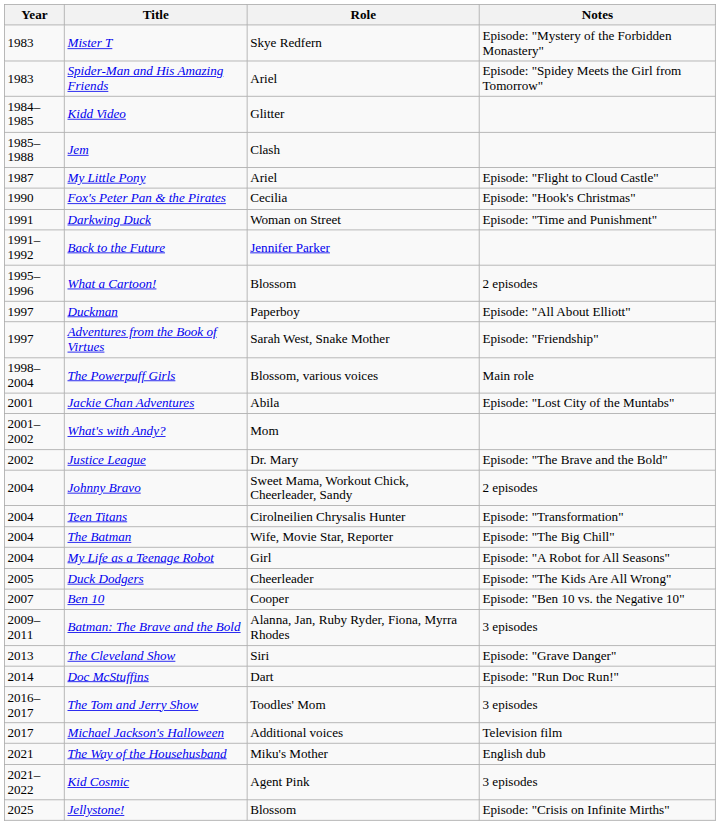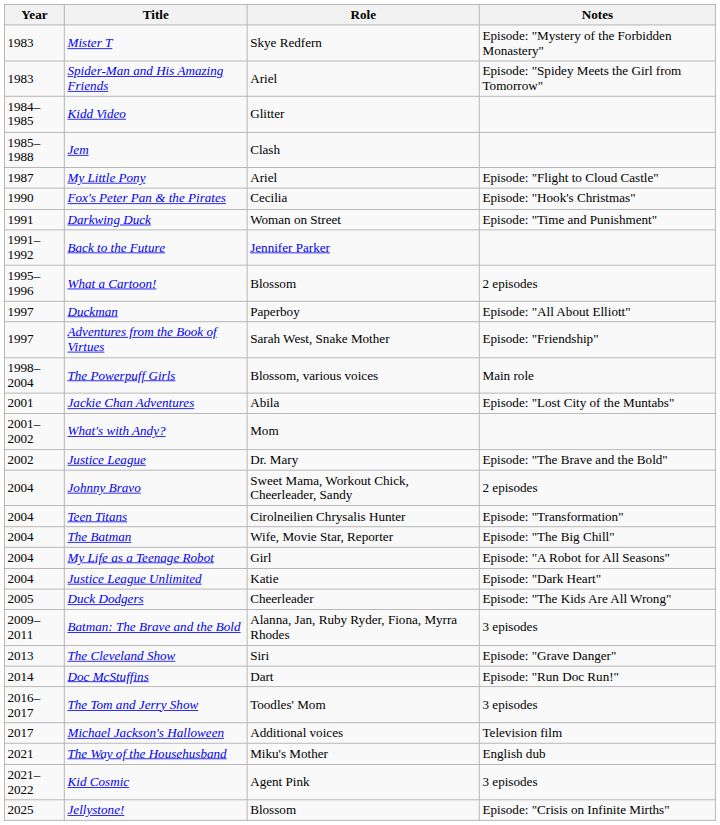+ row: 2004 | Justice League Unlimited | Katie | Episode: "Dark Heart"
- row: 2007 | Ben 10 | Cooper | Episode: "Ben 10 vs. the Negative 10"
